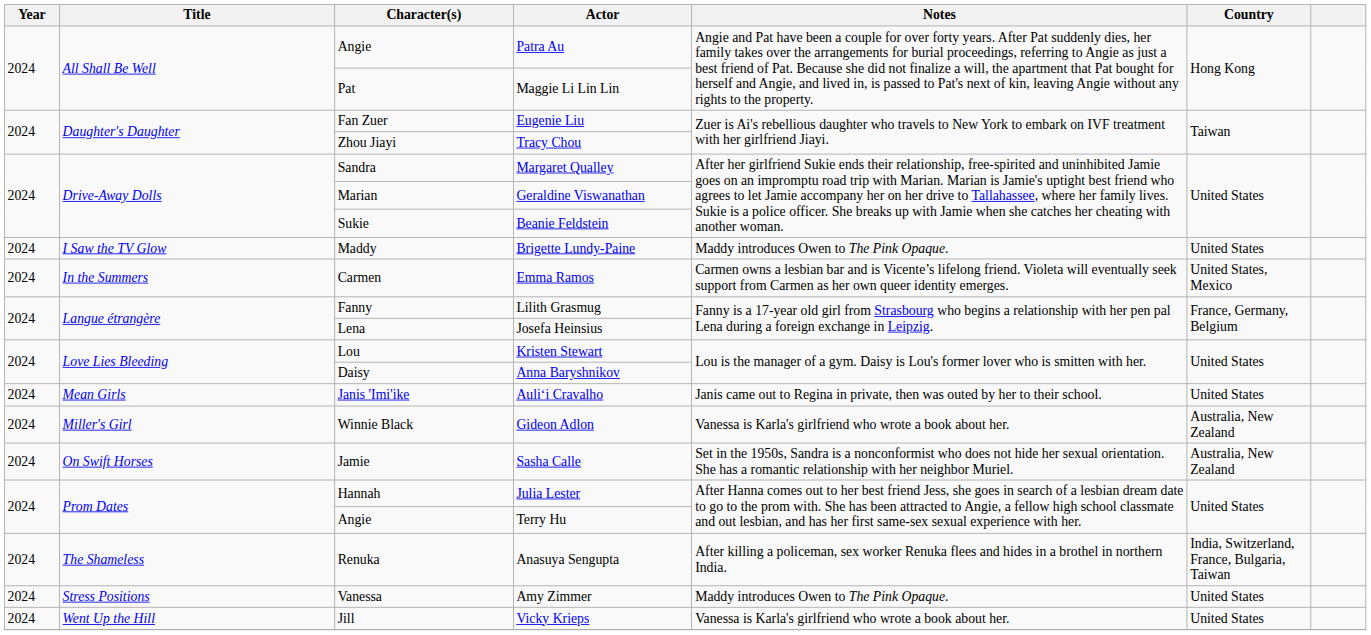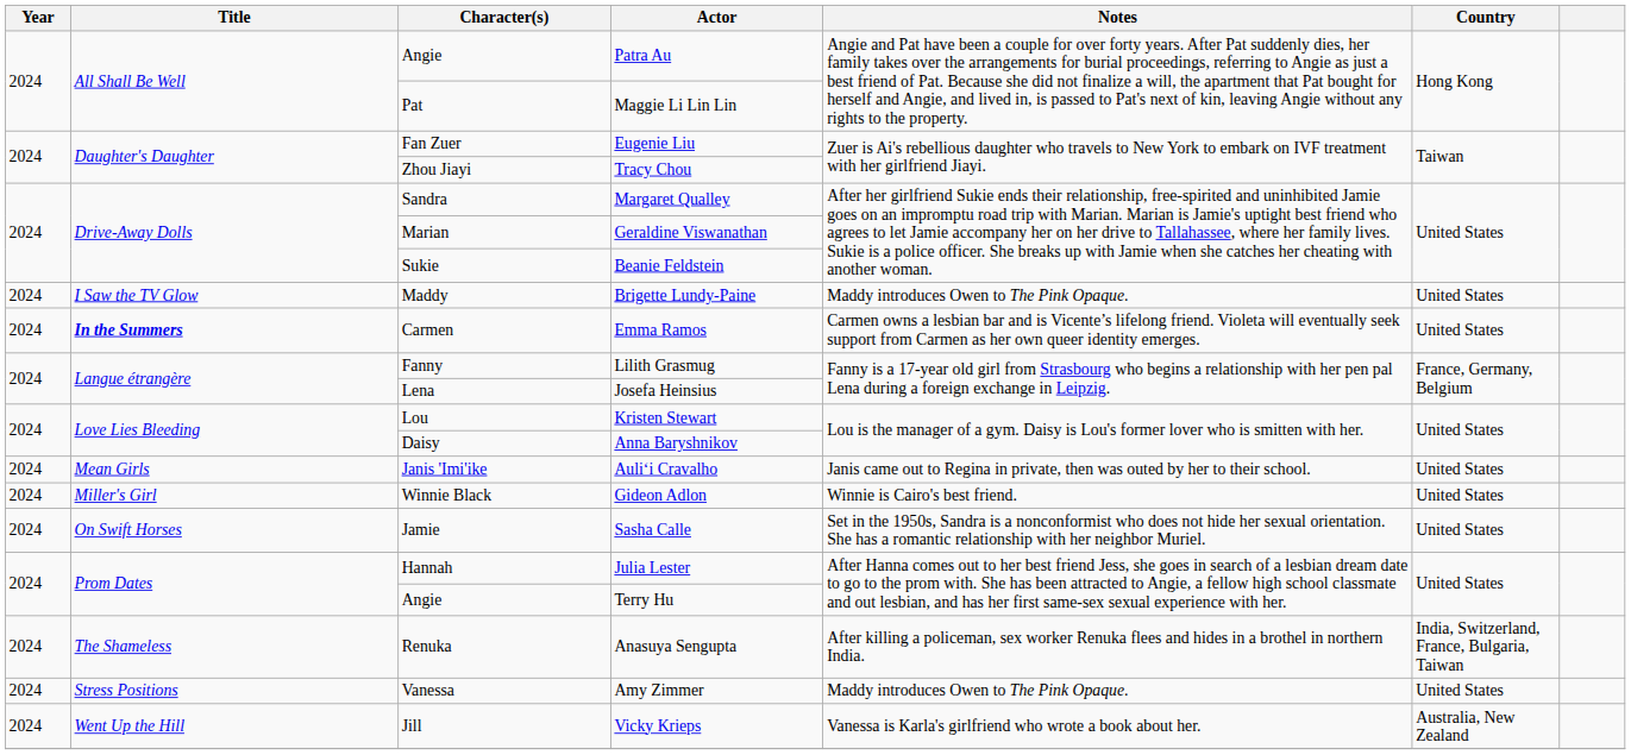Emma Ramos | Title: normal -> bold
Emma Ramos | Country: United States, Mexico -> United States
Gideon Adlon | Notes: Vanessa is Karla's girlfriend who wrote a book about her. -> Winnie is Cairo's best friend.
Gideon Adlon | Country: Australia, New Zealand -> United States
Sasha Calle | Country: Australia, New Zealand -> United States
Vicky Krieps | Country: United States -> Australia, New Zealand
